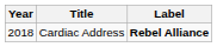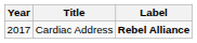Cardiac Address | Year: 2018 -> 2017
